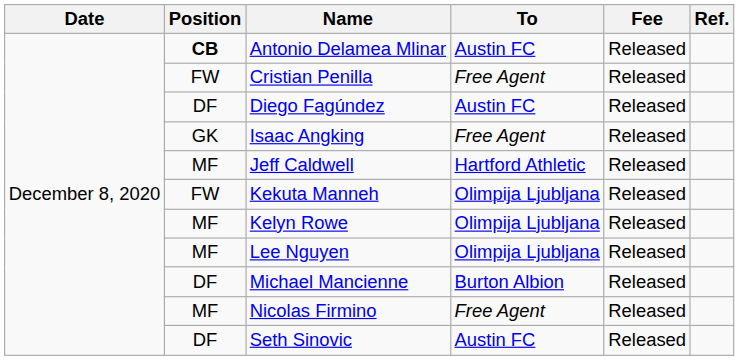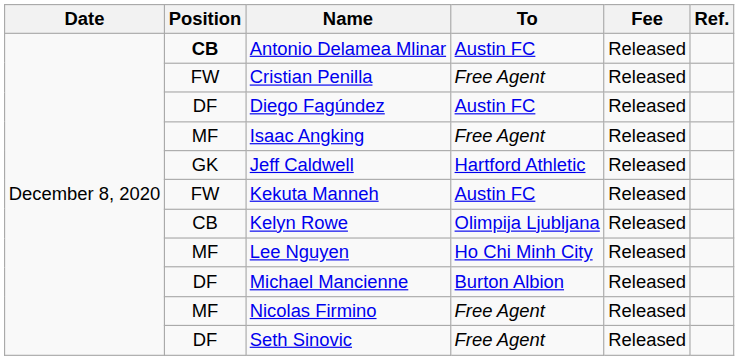Isaac Angking | Position: GK -> MF
Jeff Caldwell | Position: MF -> GK
Kekuta Manneh | To: Olimpija Ljubljana -> Austin FC
Kelyn Rowe | Position: MF -> CB
Lee Nguyen | To: Olimpija Ljubljana -> Ho Chi Minh City
Seth Sinovic | To: Austin FC -> Free Agent
